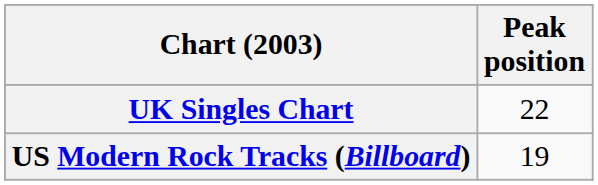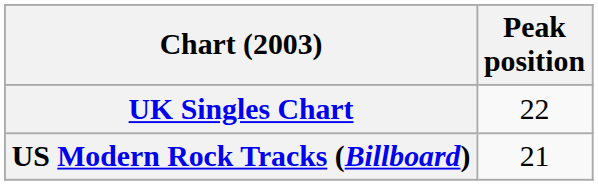US Modern Rock Tracks (Billboard) | Peak position: 19 -> 21
